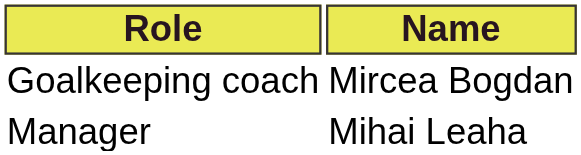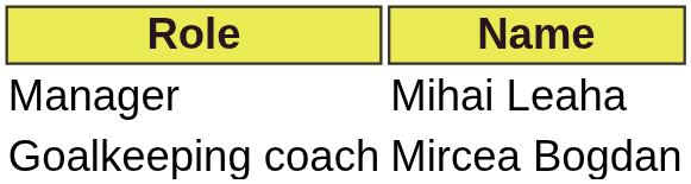rows swapped: Manager <-> Goalkeeping coach
